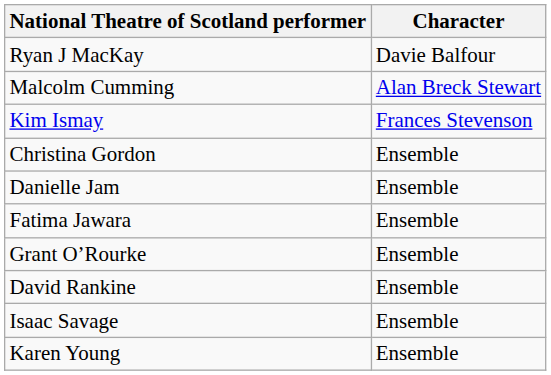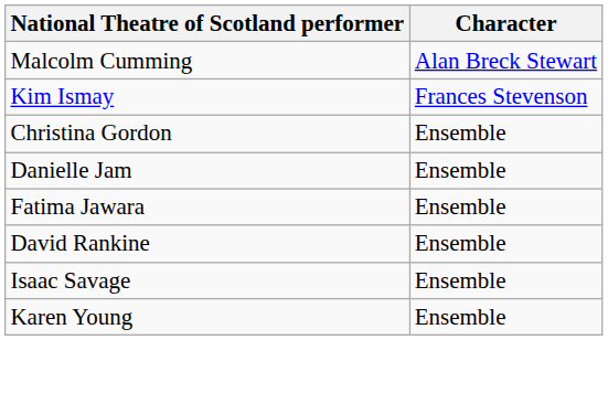- row: Ryan J MacKay | Davie Balfour
- row: Grant O’Rourke | Ensemble
